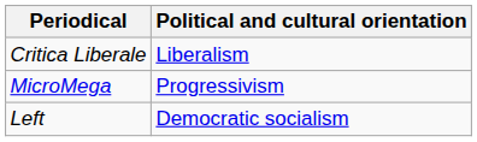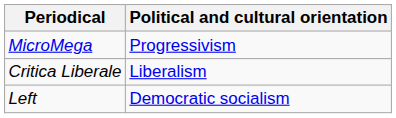rows swapped: Critica Liberale <-> MicroMega
